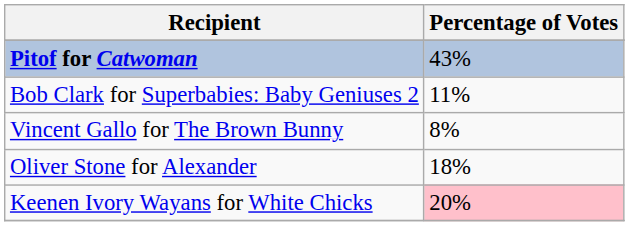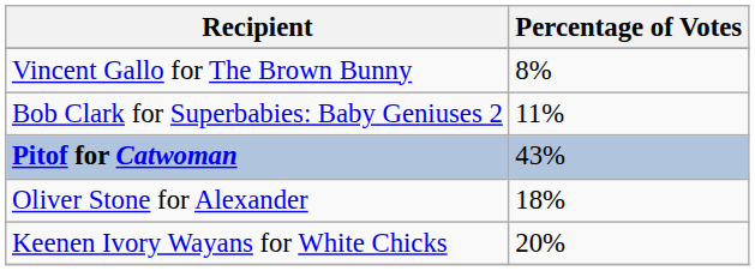rows swapped: Pitof for Catwoman <-> Vincent Gallo for The Brown Bunny
Keenen Ivory Wayans for White Chicks | Percentage of Votes: pink background -> no background
